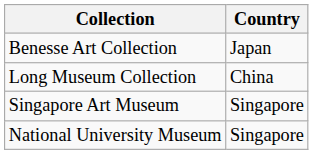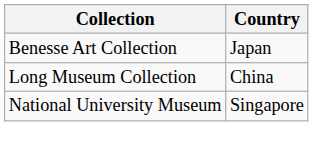- row: Singapore Art Museum | Singapore
